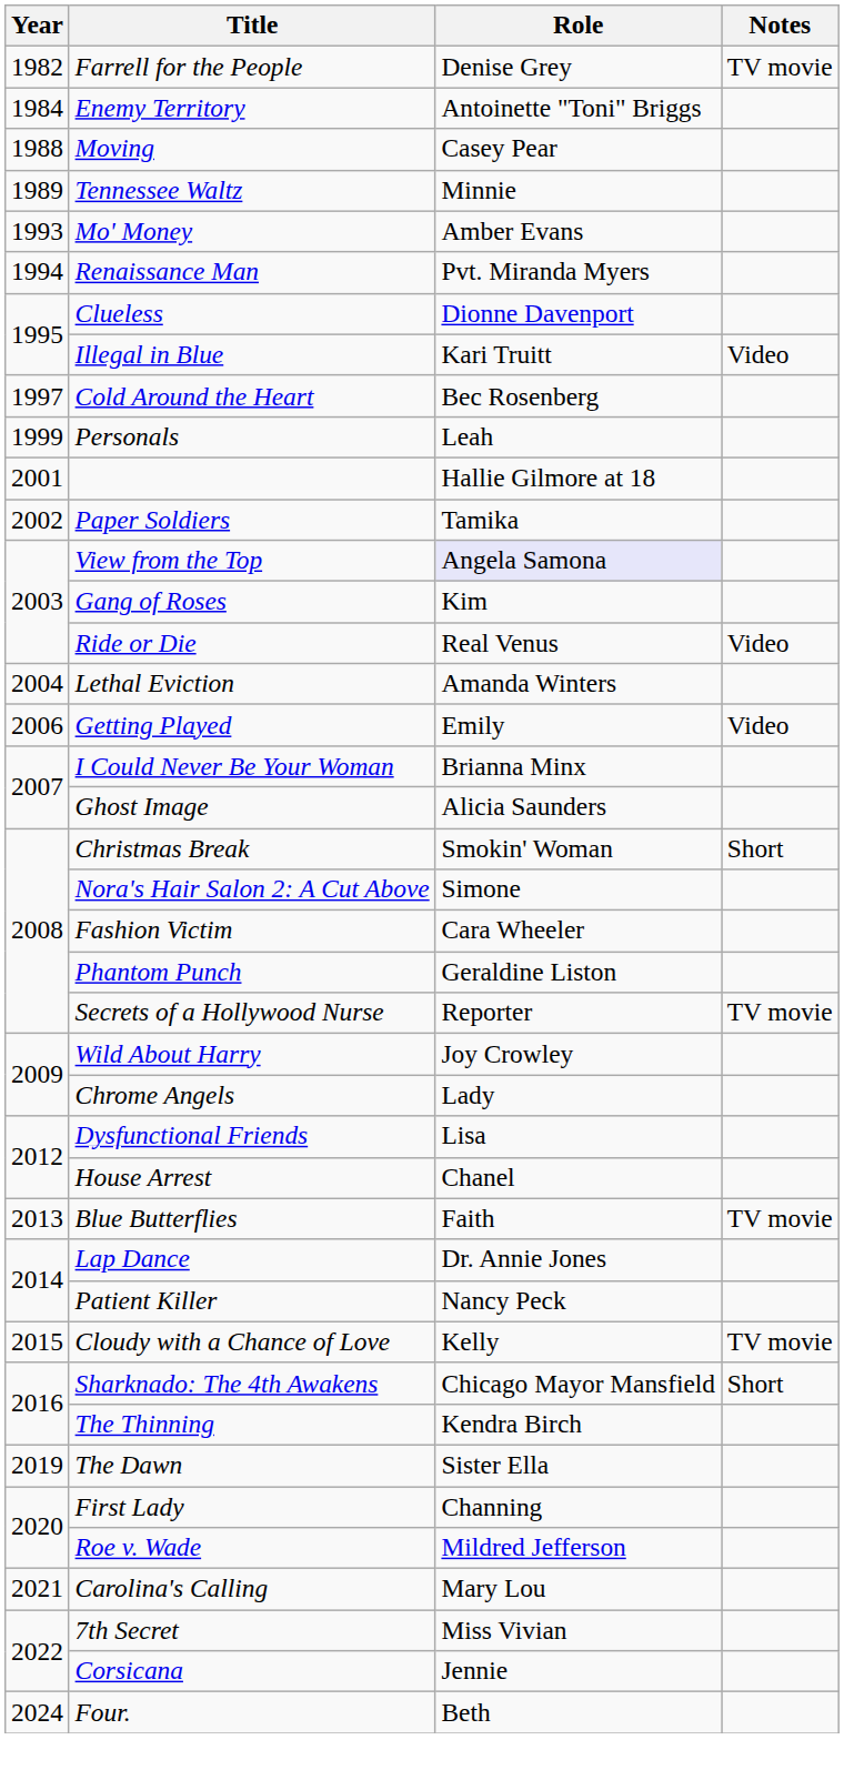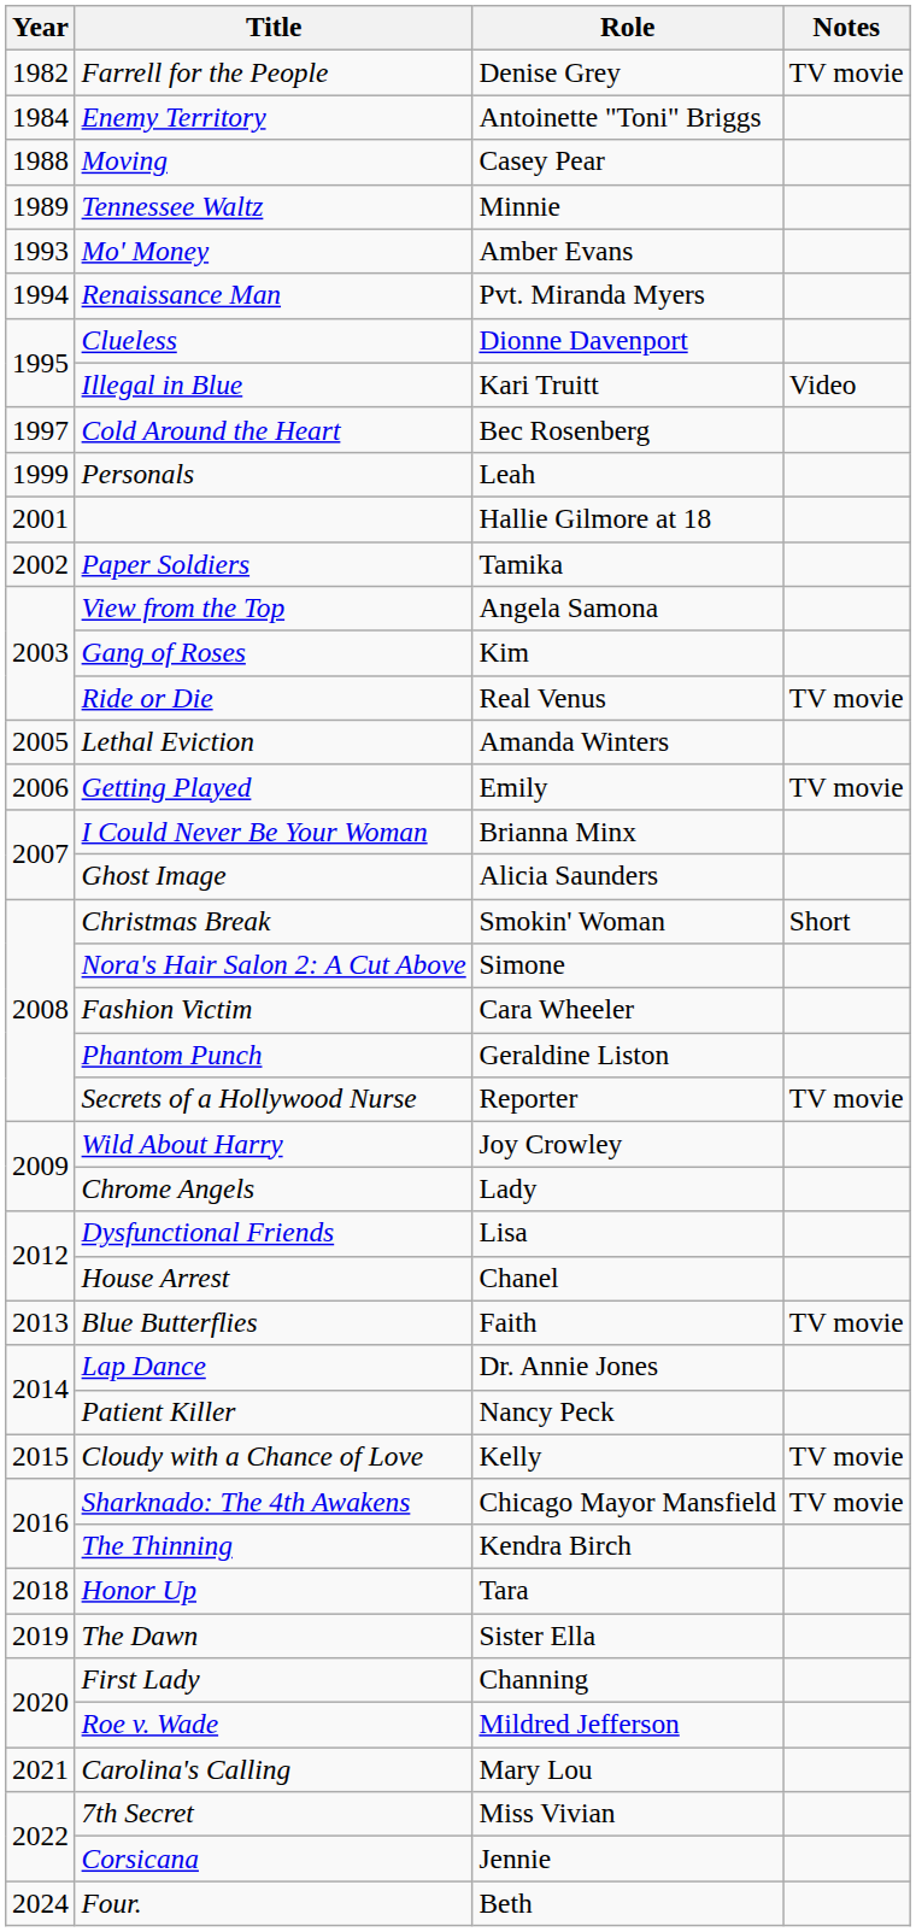View from the Top | Role: lavender background -> no background
Ride or Die | Notes: Video -> TV movie
Lethal Eviction | Year: 2004 -> 2005
Getting Played | Notes: Video -> TV movie
Sharknado: The 4th Awakens | Notes: Short -> TV movie
+ row: 2018 | Honor Up | Tara
